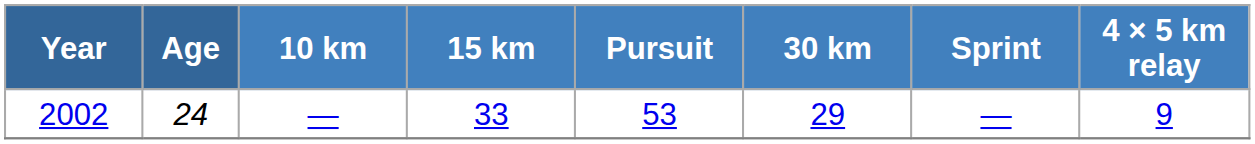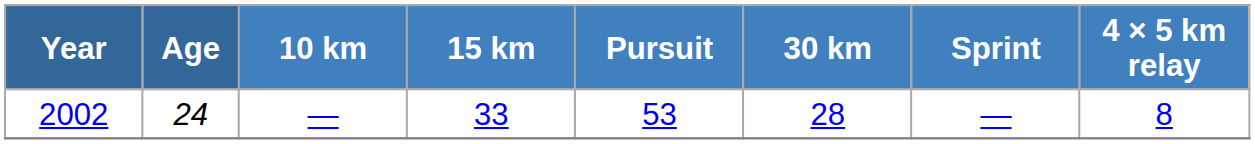2002 | 30 km: 29 -> 28
2002 | 4 × 5 km relay: 9 -> 8
